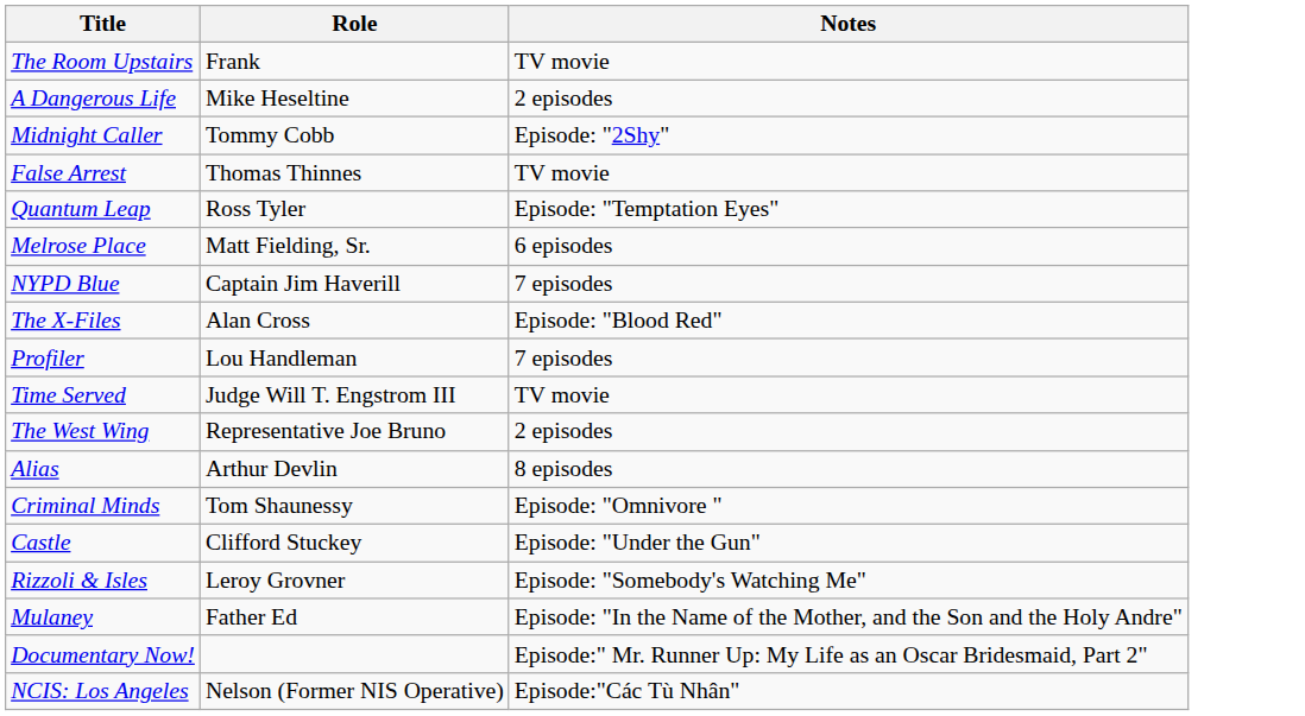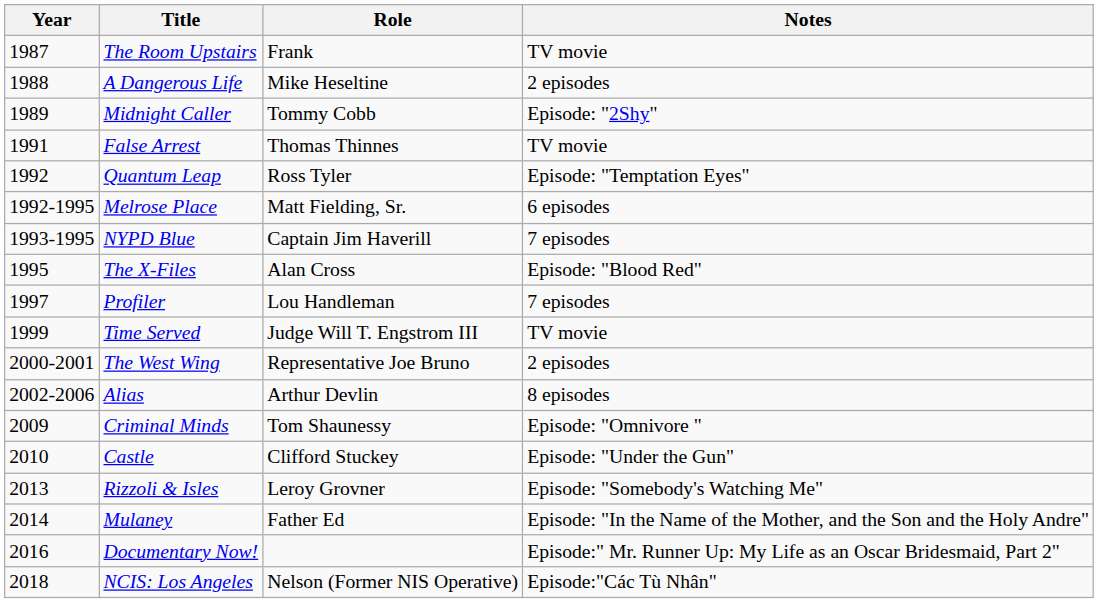+ column: Year | 1987 | 1988 | 1989 | 1991 | 1992 | 1992-1995 | 1993-1995 | 1995 | 1997 | 1999 | 2000-2001 | 2002-2006 | 2009 | 2010 | 2013 | 2014 | 2016 | 2018
